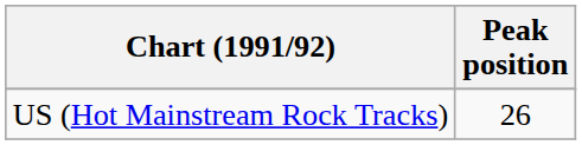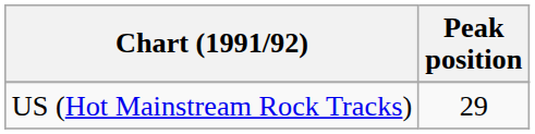US (Hot Mainstream Rock Tracks) | Peak position: 26 -> 29
